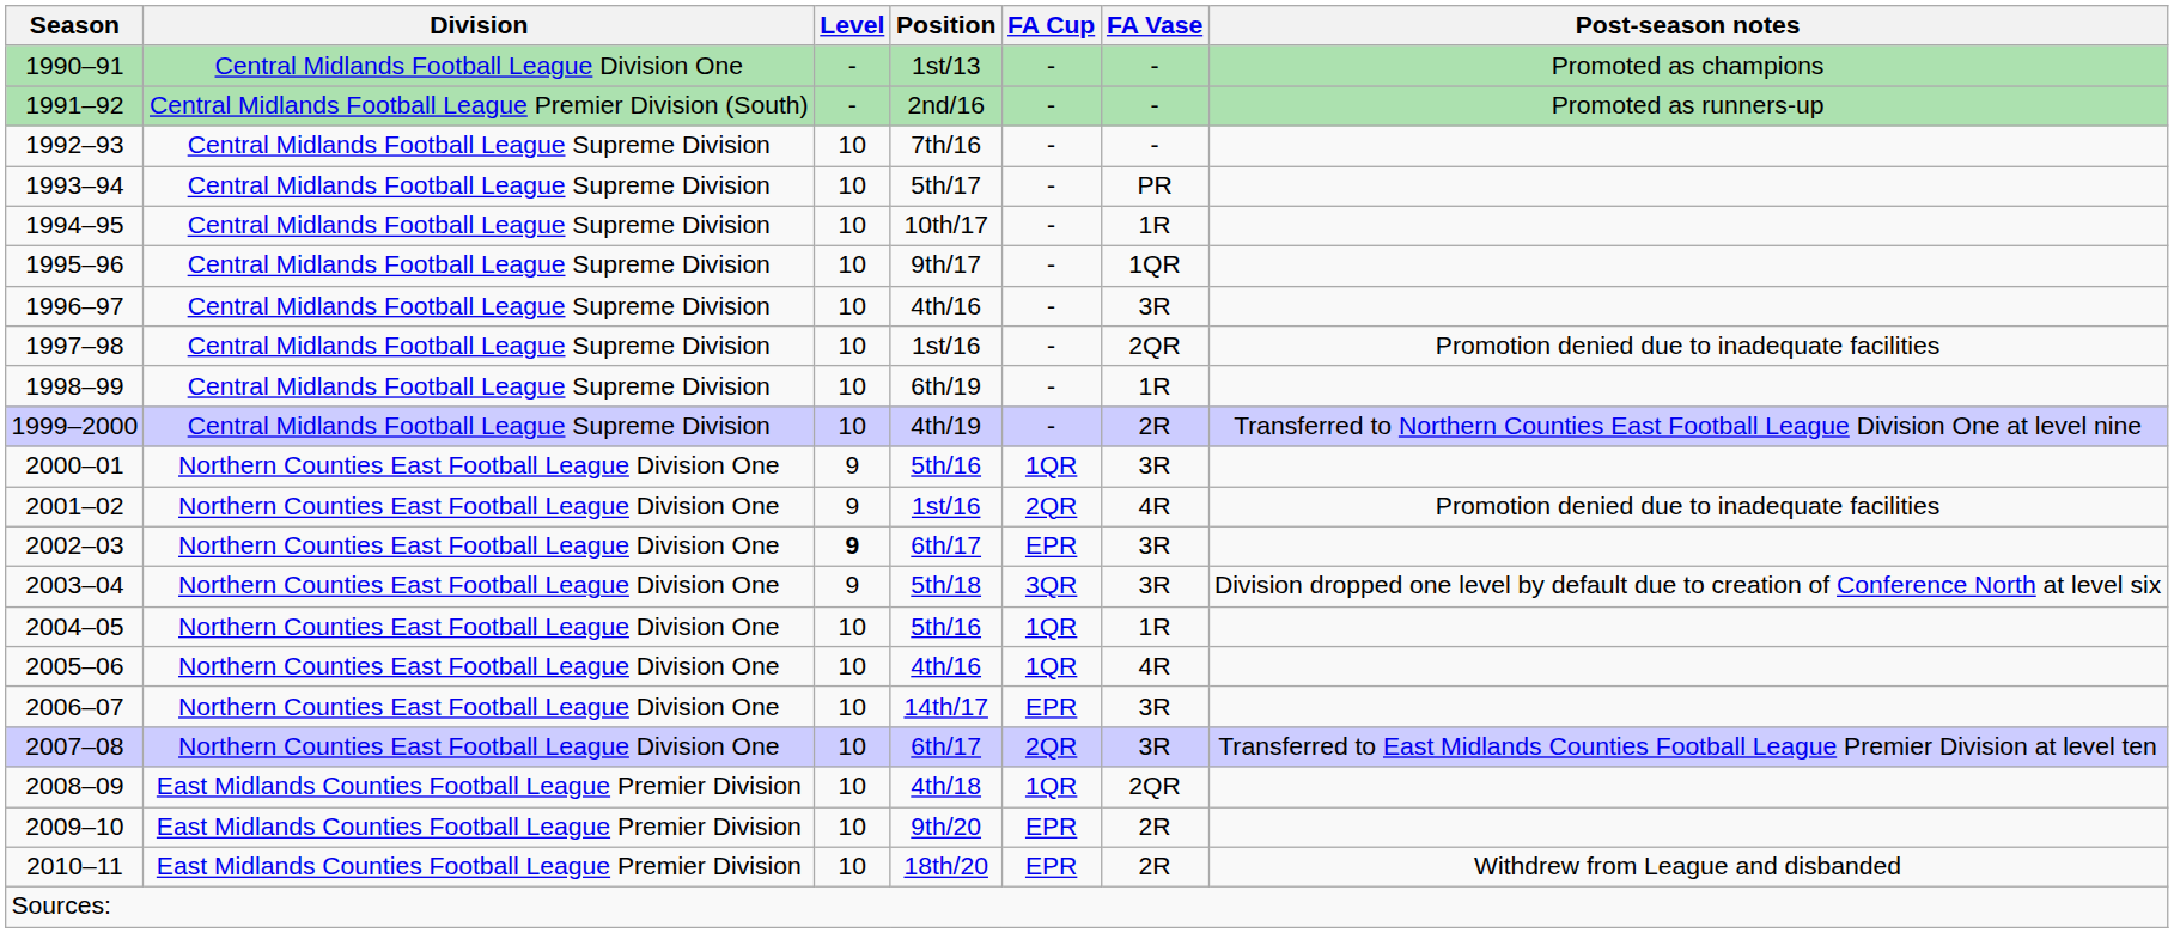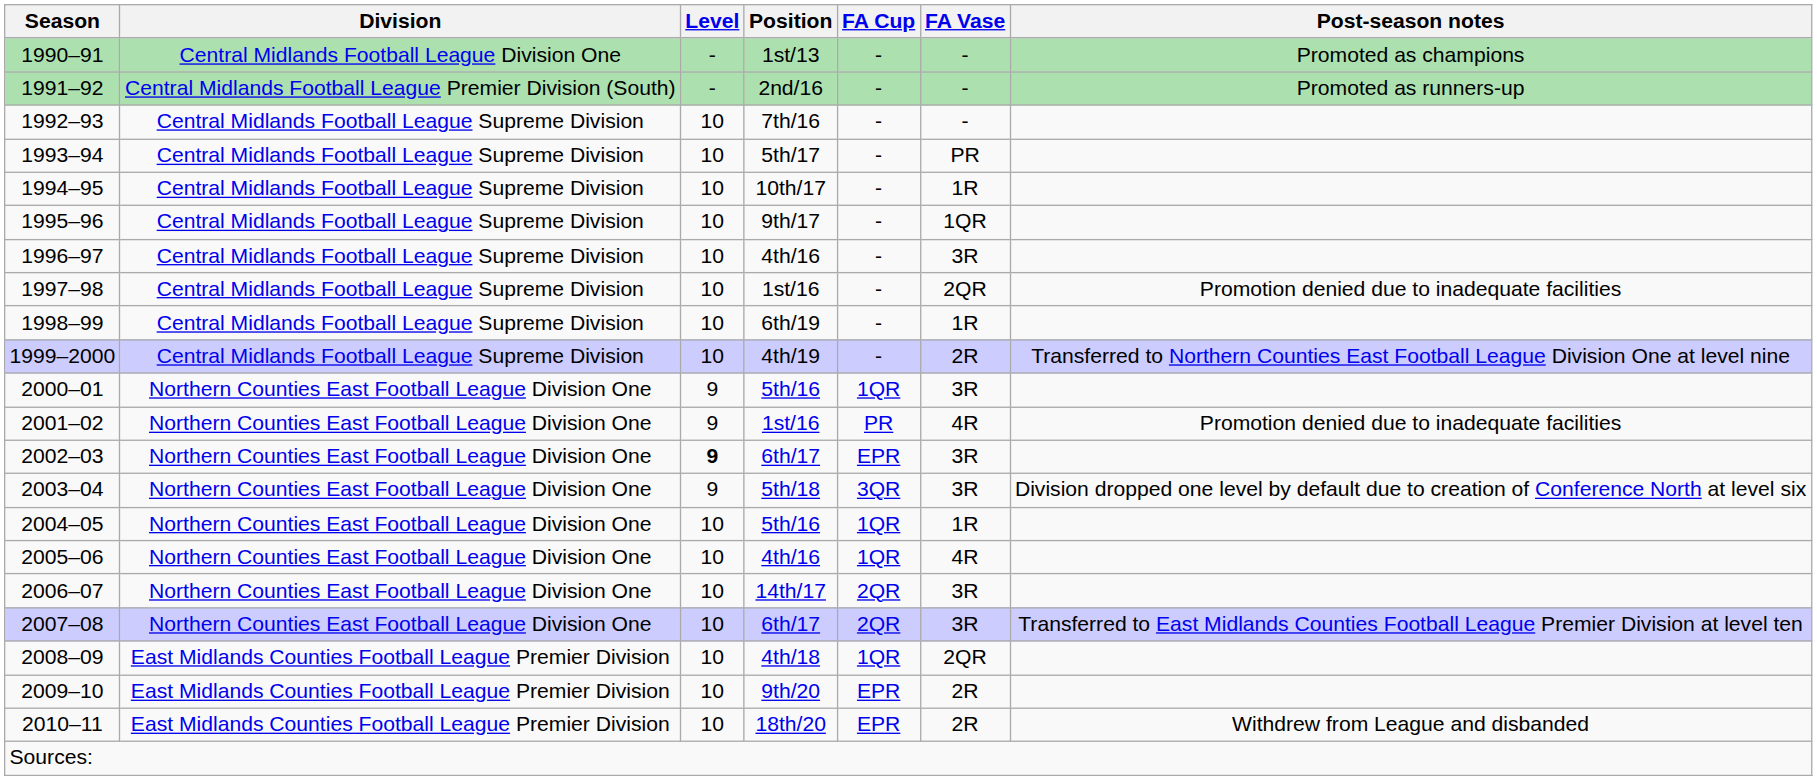2001–02 | FA Cup: 2QR -> PR
2006–07 | FA Cup: EPR -> 2QR
